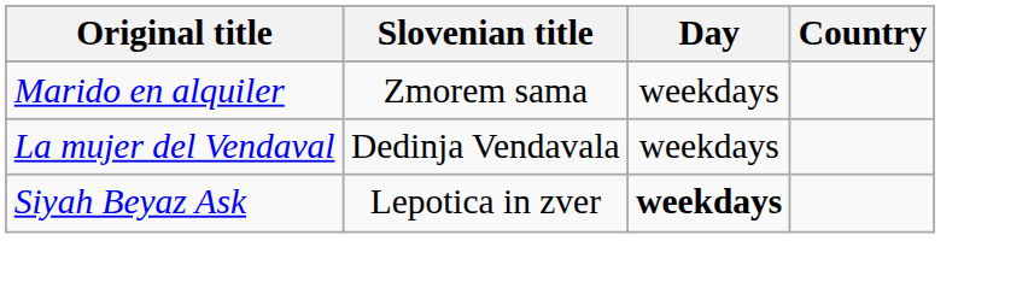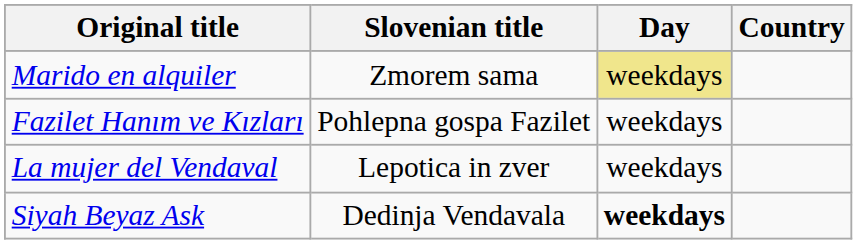Marido en alquiler | Day: no background -> khaki background
+ row: Fazilet Hanım ve Kızları | Pohlepna gospa Fazilet | weekdays
La mujer del Vendaval | Slovenian title: Dedinja Vendavala -> Lepotica in zver
Siyah Beyaz Ask | Slovenian title: Lepotica in zver -> Dedinja Vendavala
